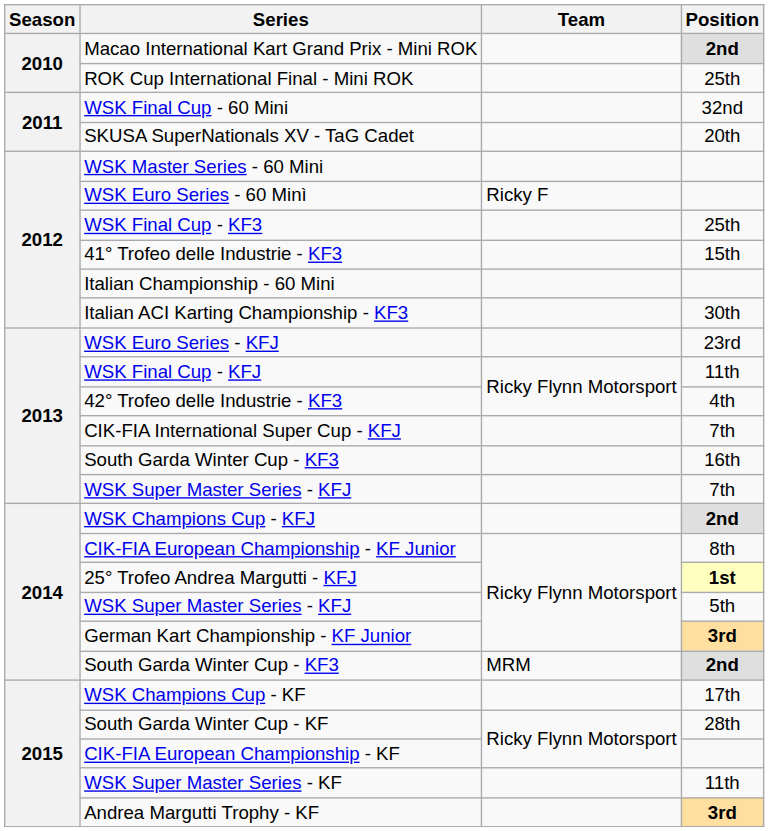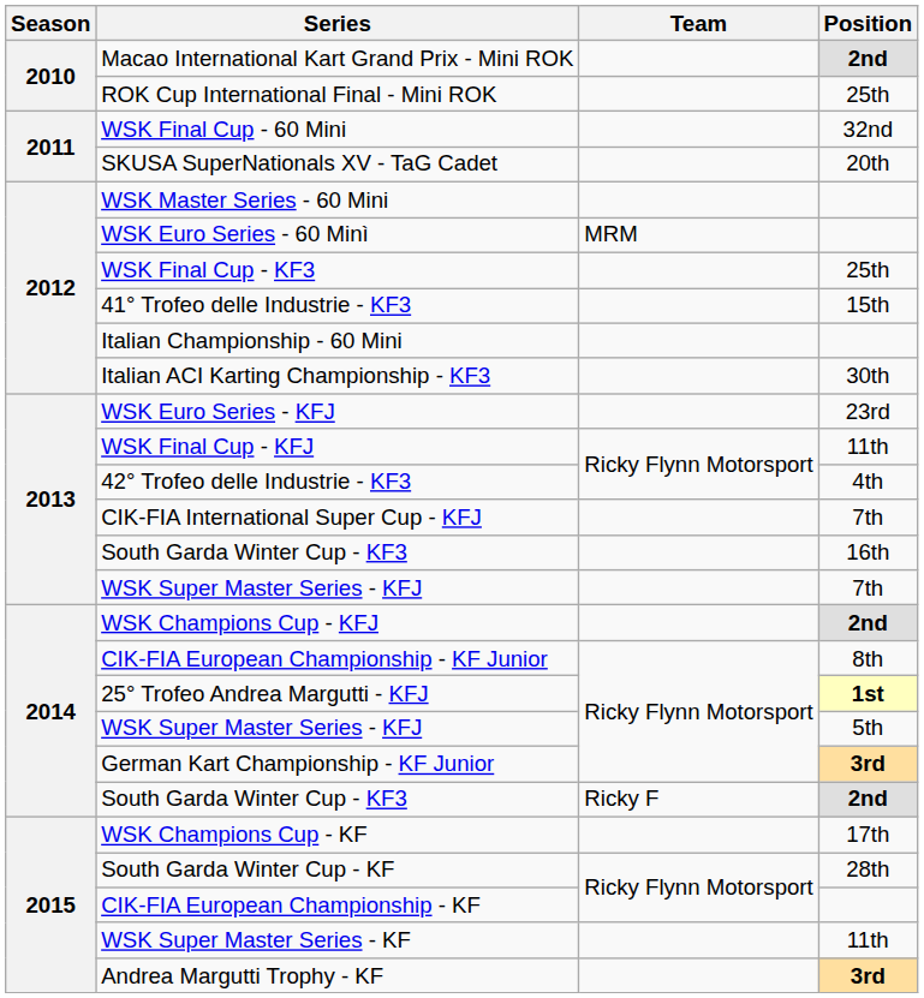WSK Euro Series - 60 Minì | Team: Ricky F -> MRM
South Garda Winter Cup - KF3 / 2nd | Team: MRM -> Ricky F
